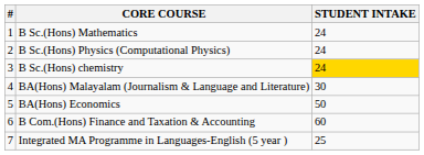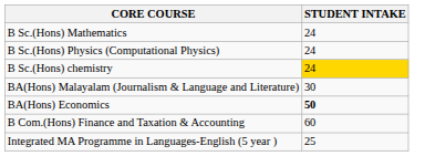- column: # | 1 | 2 | 3 | 4 | 5 | 6 | 7
BA(Hons) Economics | STUDENT INTAKE: normal -> bold
